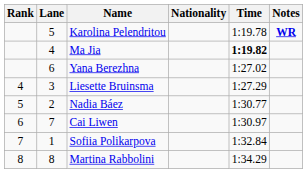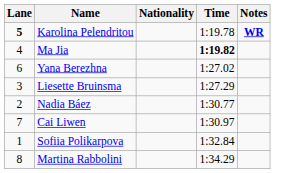- column: Rank | 4 | 5 | 6 | 7 | 8
Karolina Pelendritou | Lane: normal -> bold
